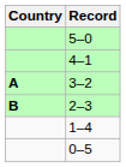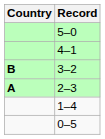3–2 | Country: A -> B
2–3 | Country: B -> A
